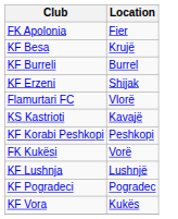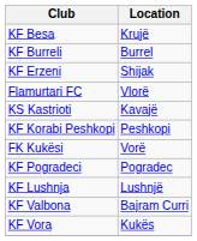- row: FK Apolonia | Fier
rows swapped: KF Lushnja <-> KF Pogradeci
+ row: KF Valbona | Bajram Curri
